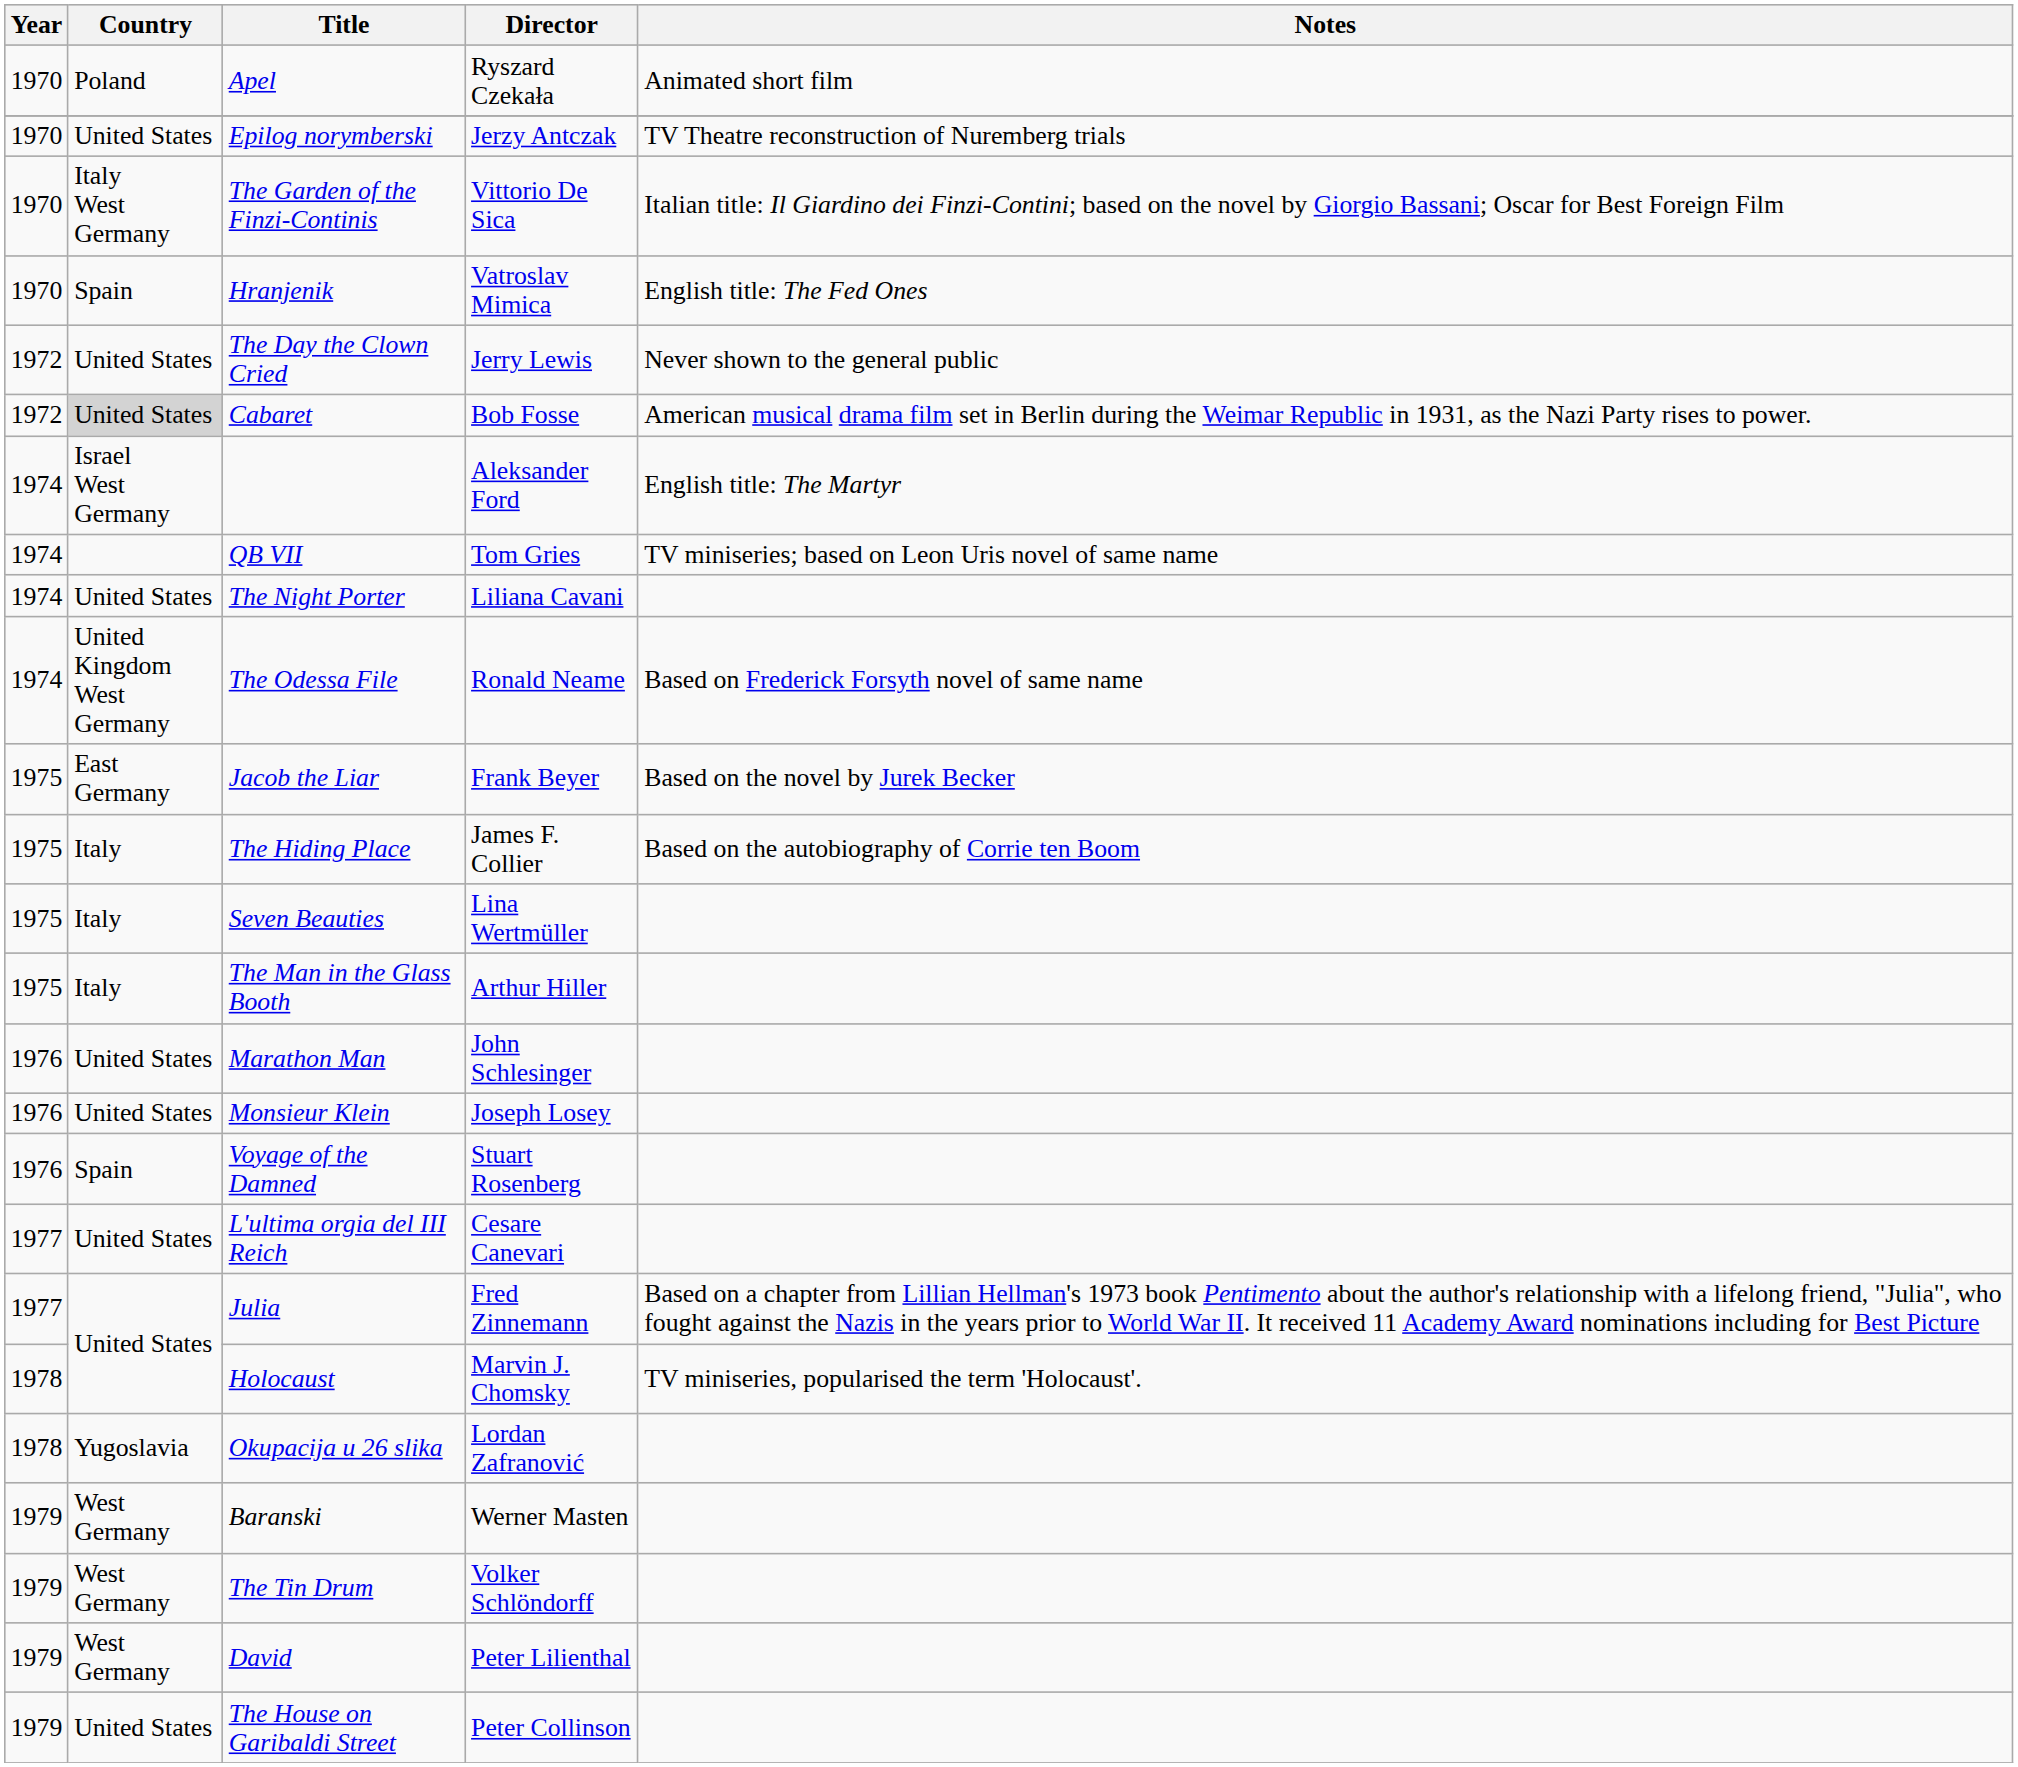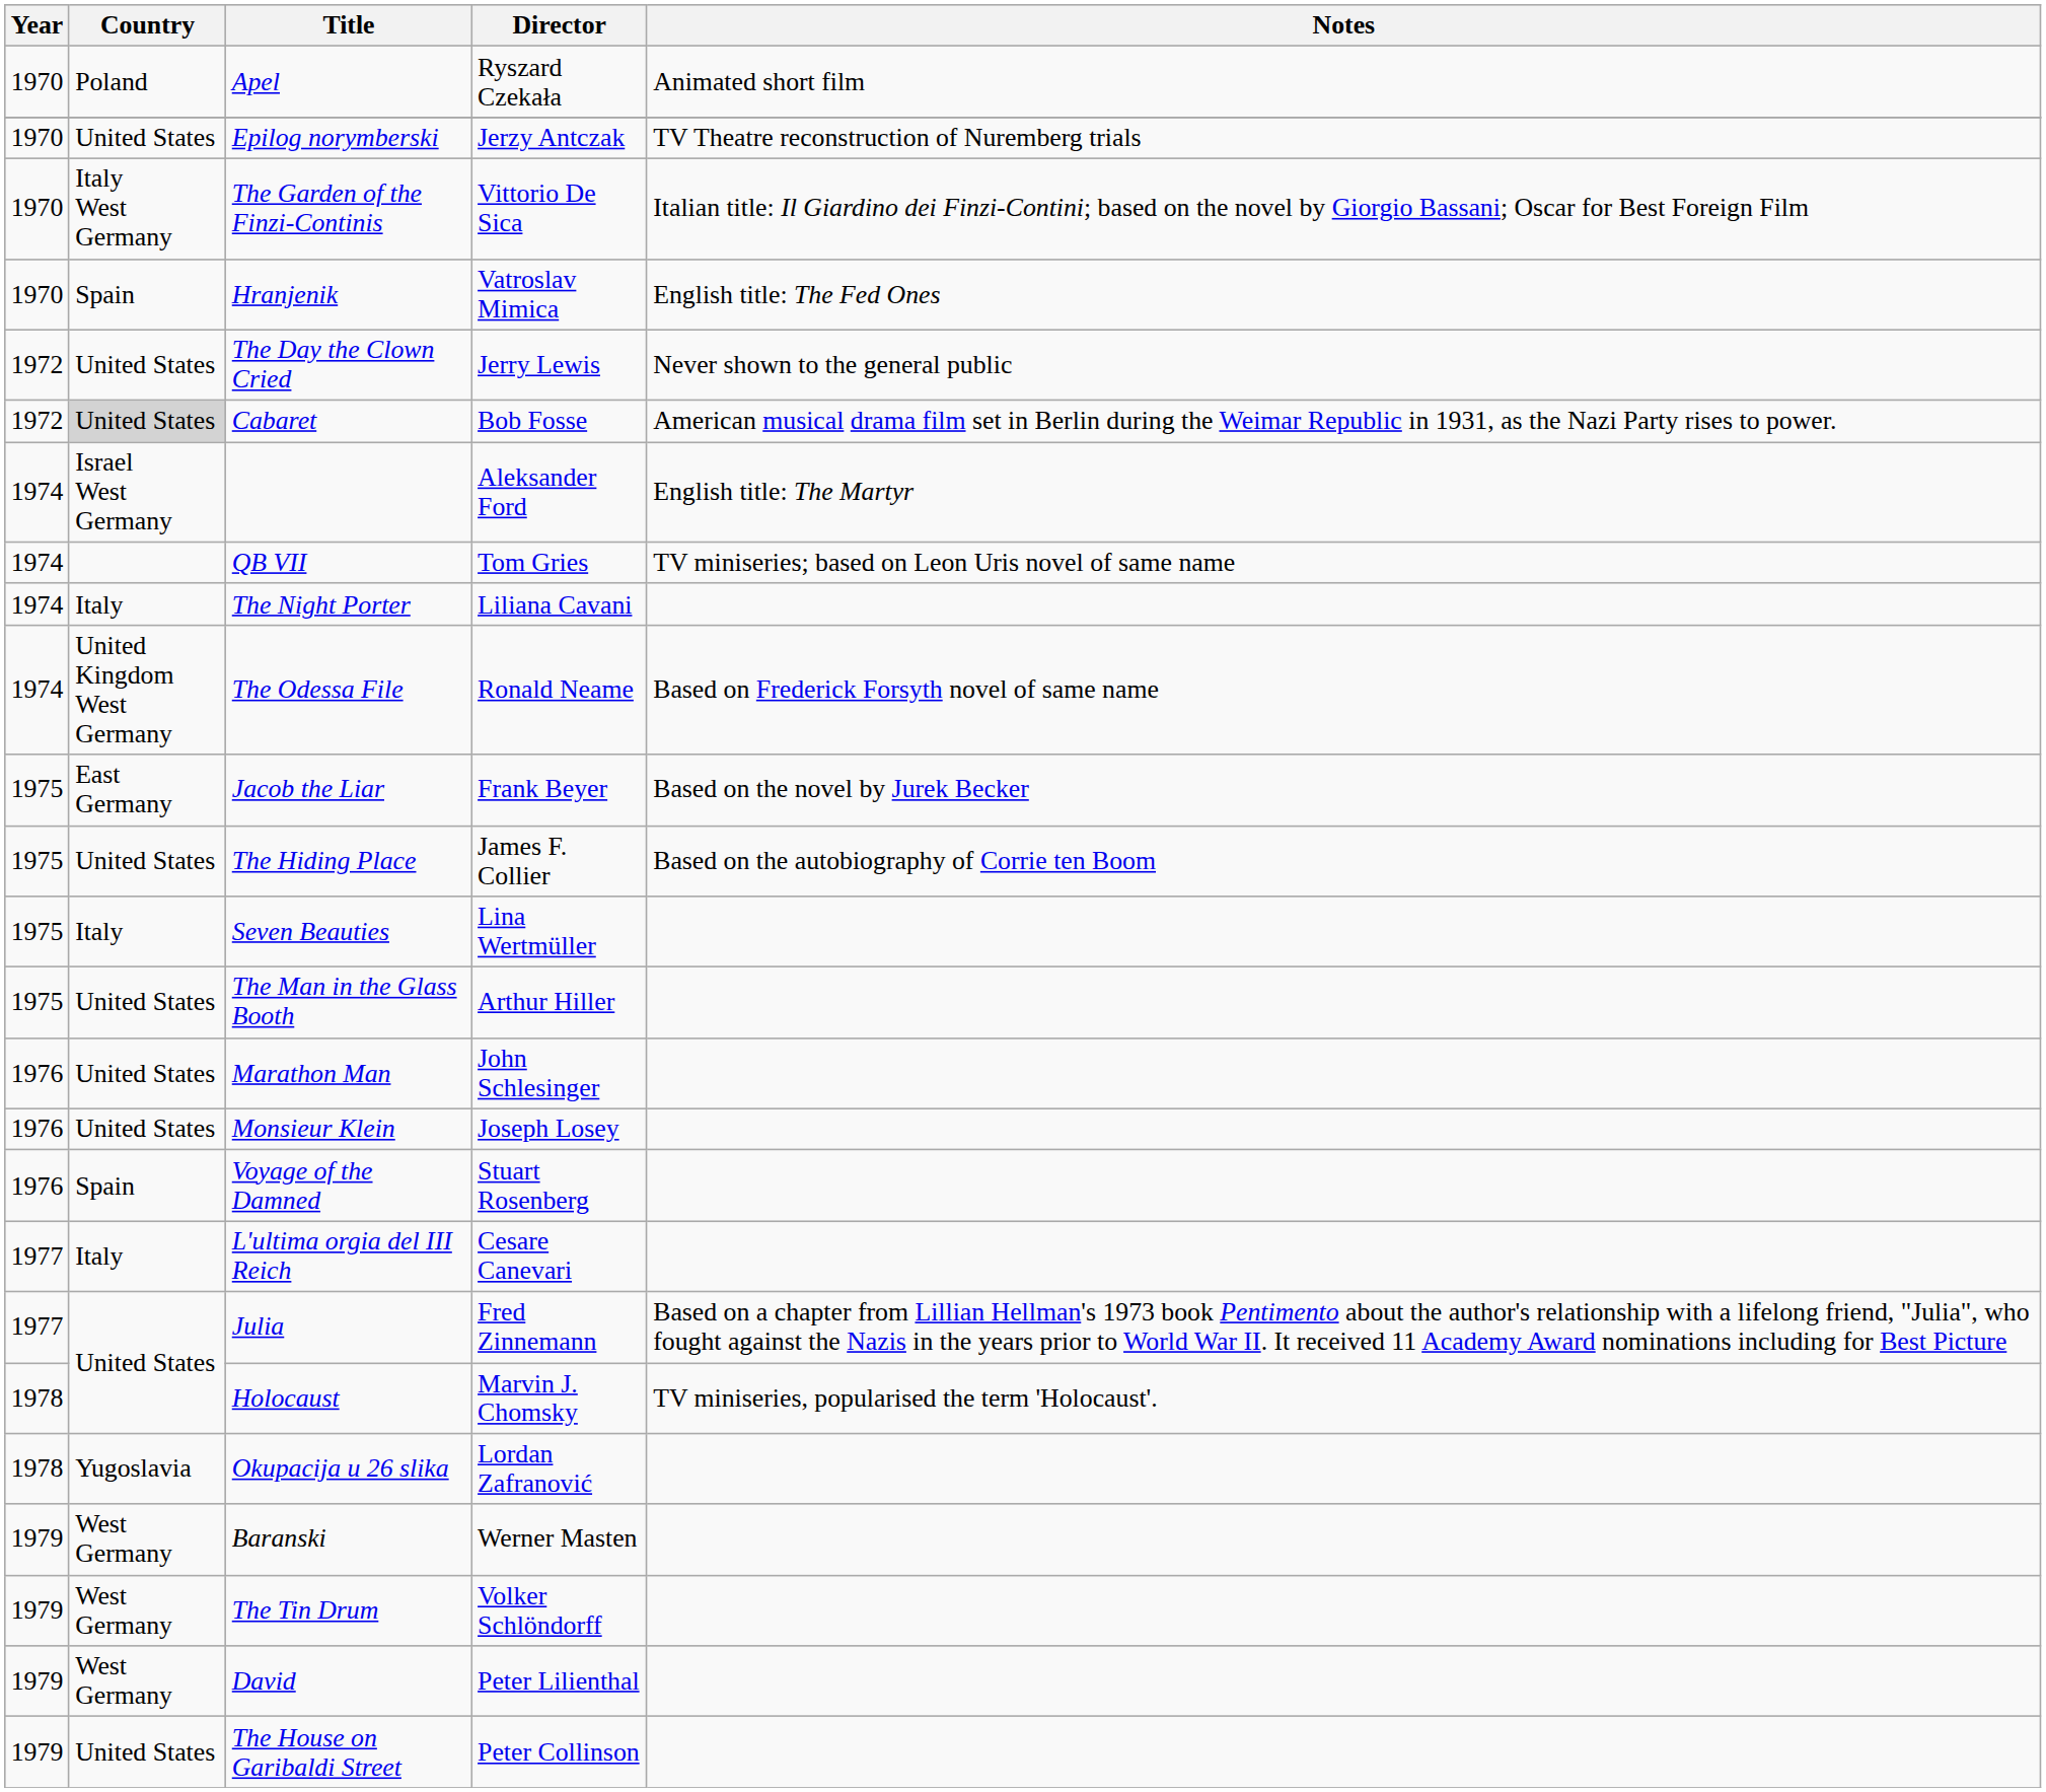The Night Porter | Country: United States -> Italy
The Hiding Place | Country: Italy -> United States
The Man in the Glass Booth | Country: Italy -> United States
L'ultima orgia del III Reich | Country: United States -> Italy
